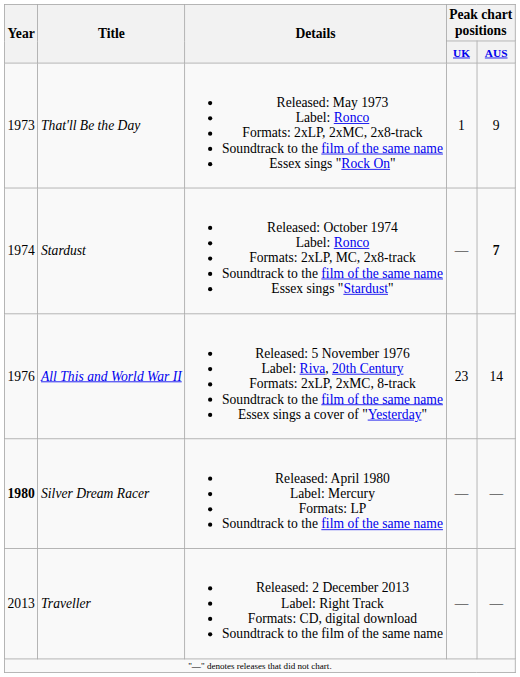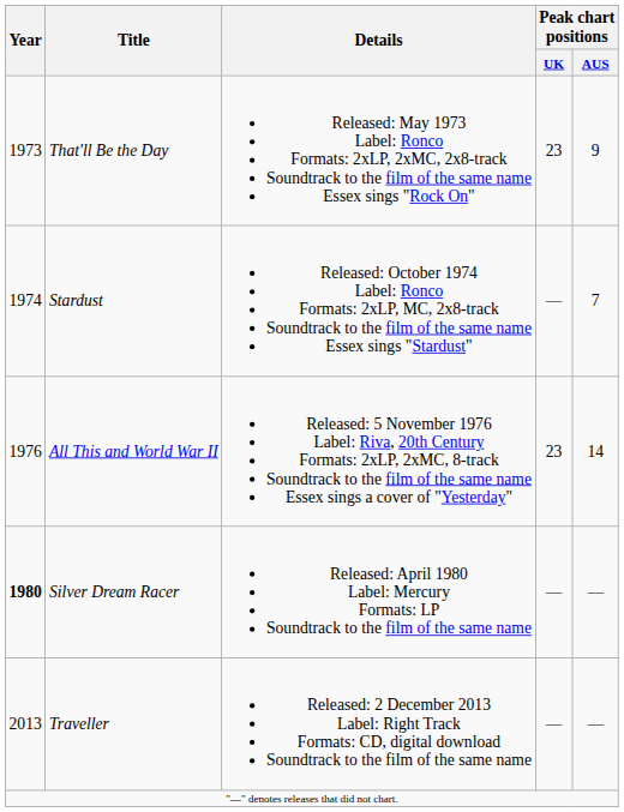That'll Be the Day | Peak chart positions / UK: 1 -> 23
Stardust | Peak chart positions / AUS: bold -> normal
